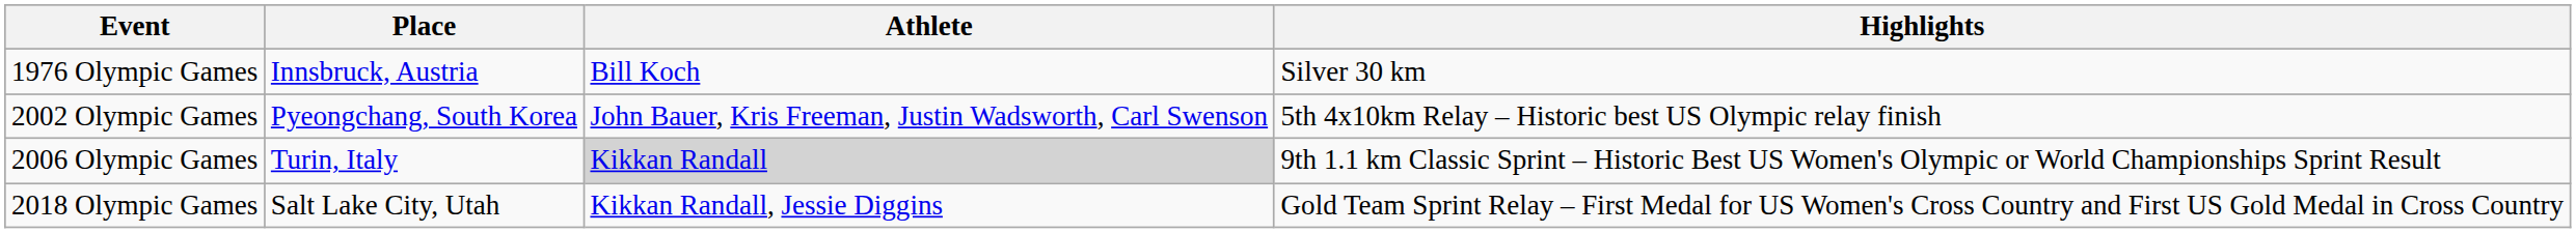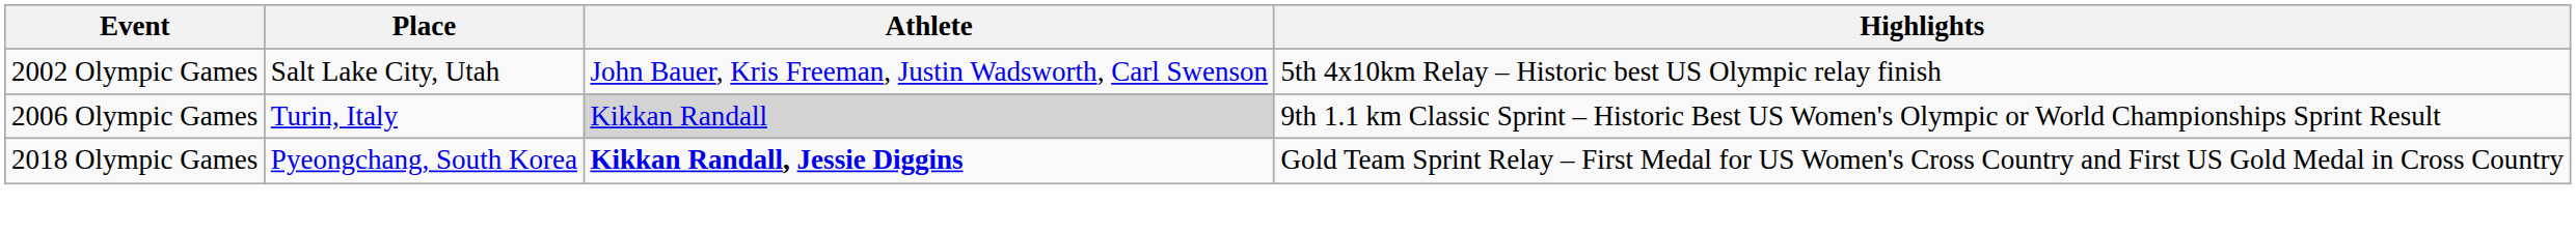- row: 1976 Olympic Games | Innsbruck, Austria | Bill Koch | Silver 30 km
2002 Olympic Games | Place: Pyeongchang, South Korea -> Salt Lake City, Utah
2018 Olympic Games | Place: Salt Lake City, Utah -> Pyeongchang, South Korea
2018 Olympic Games | Athlete: normal -> bold
